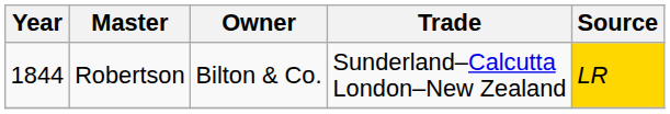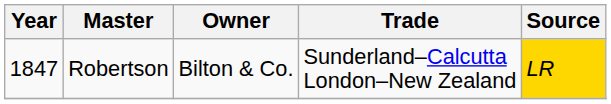Robertson | Year: 1844 -> 1847
